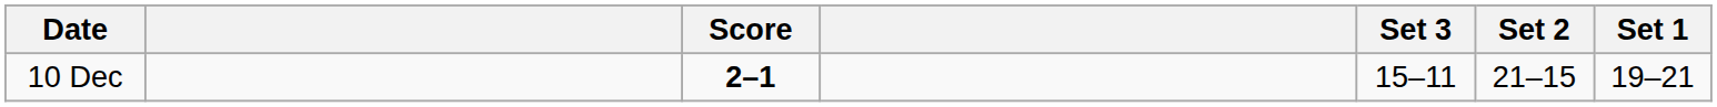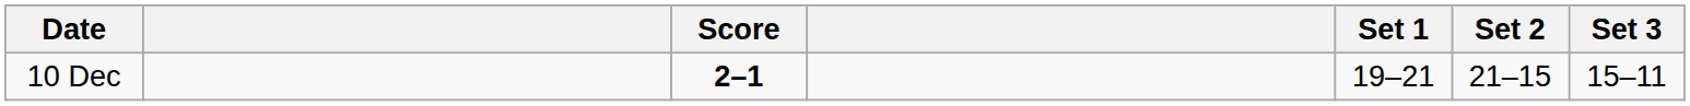columns swapped: Set 1 <-> Set 3
